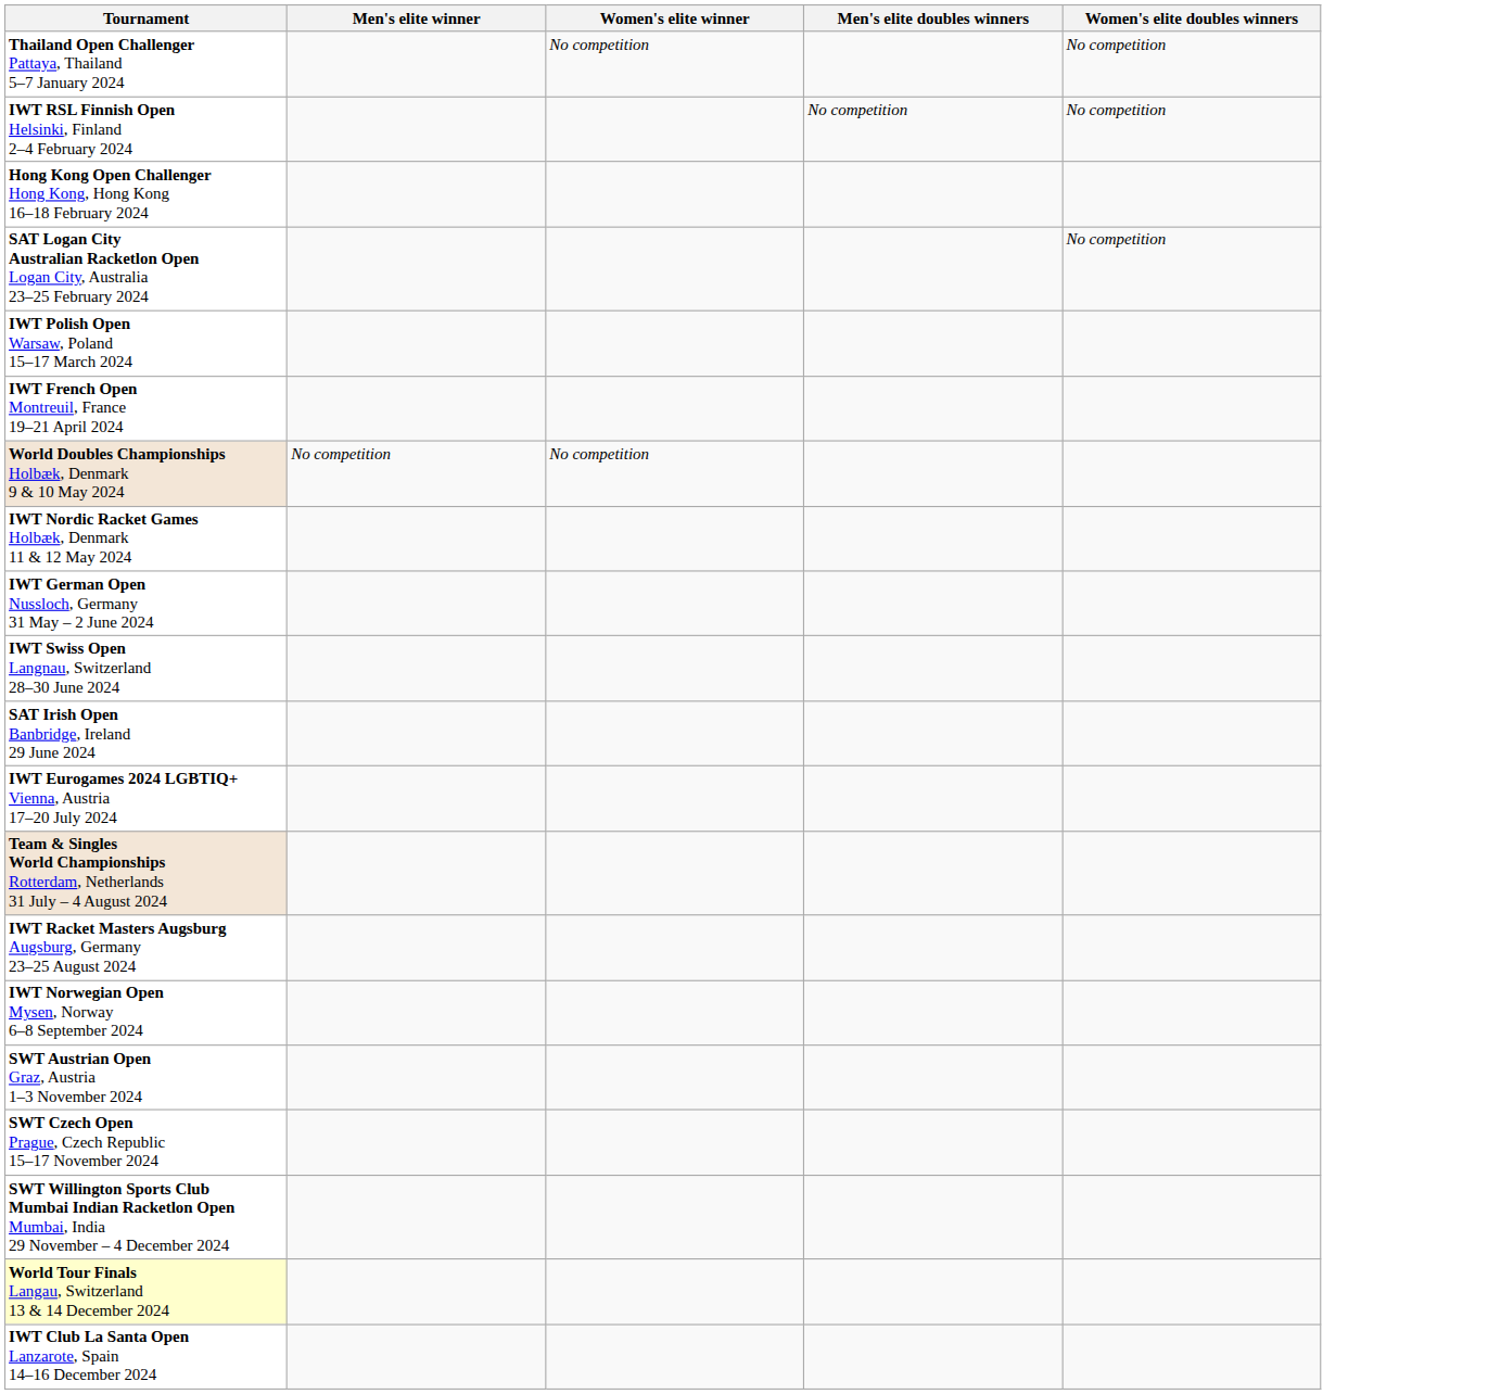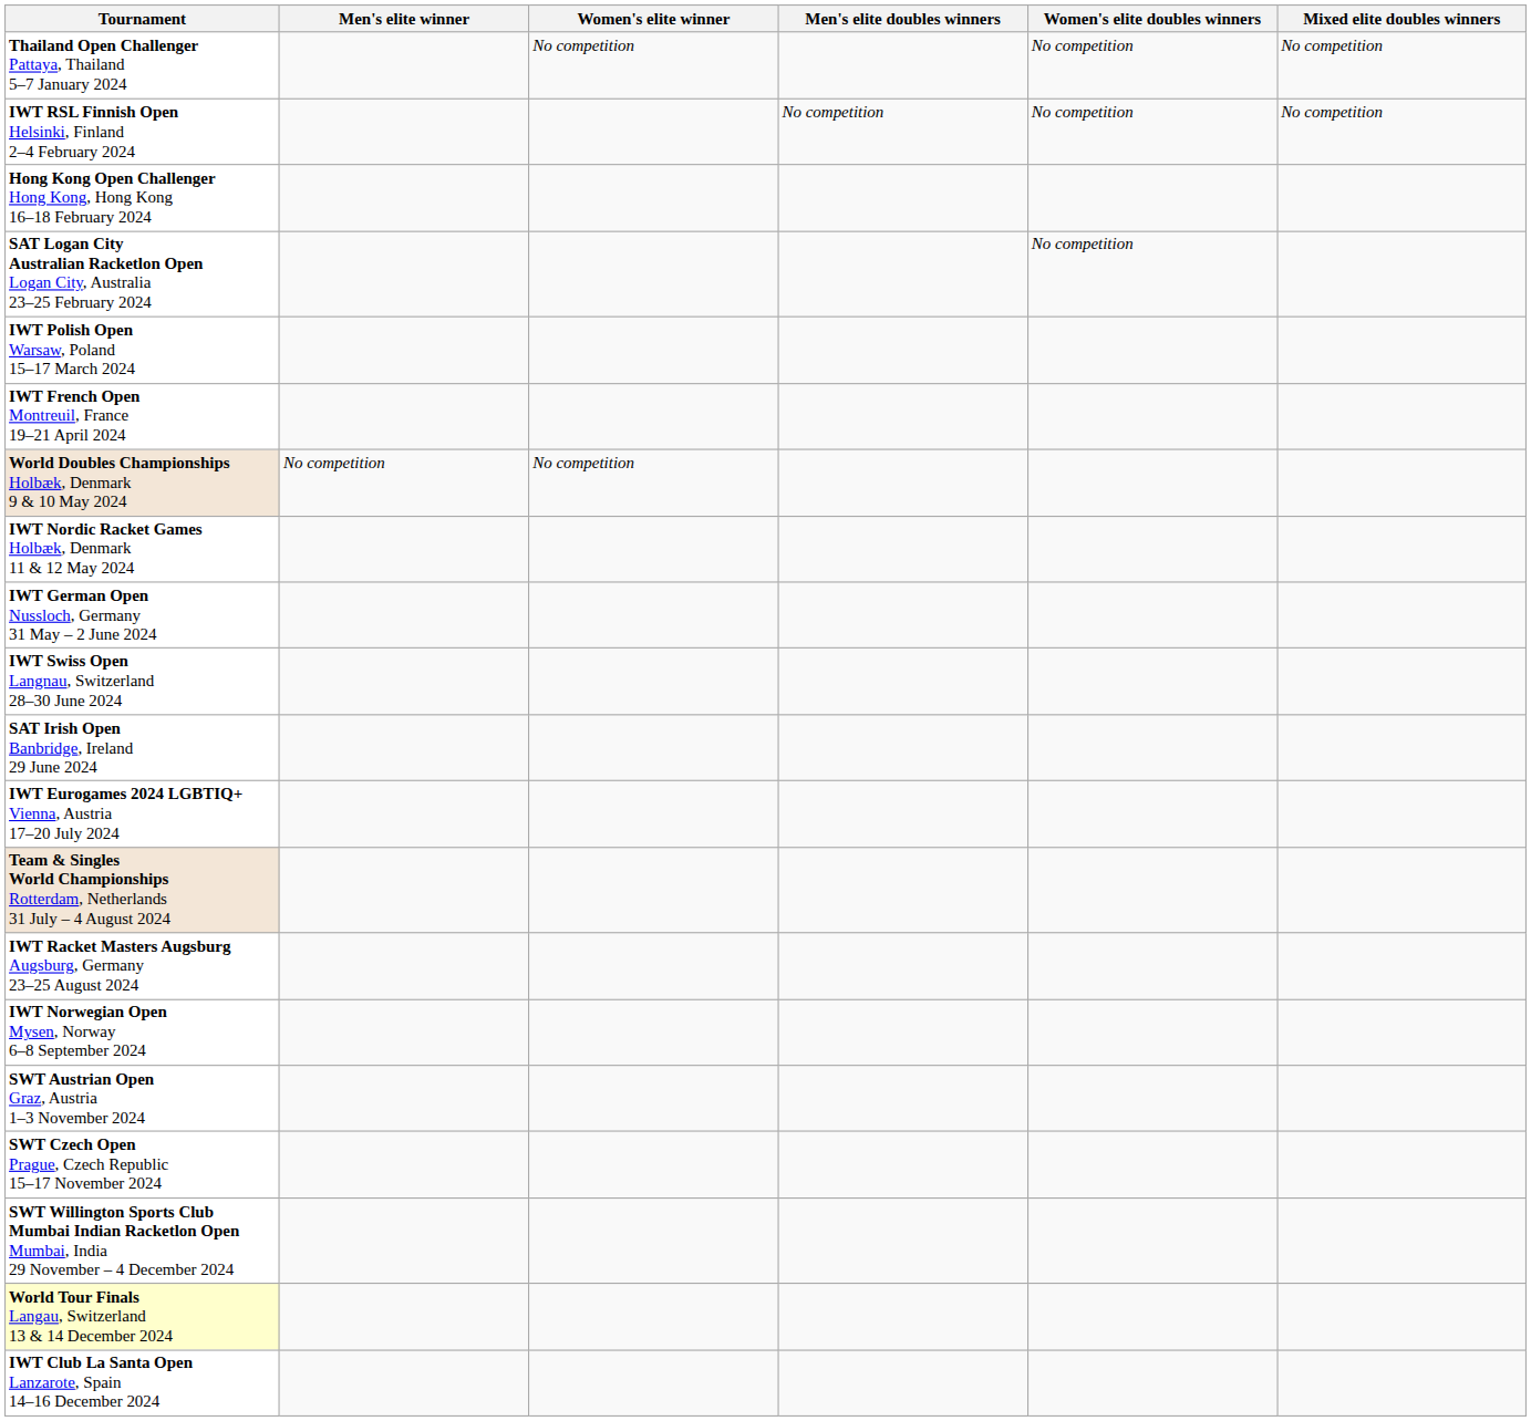+ column: Mixed elite doubles winners | No competition | No competition
